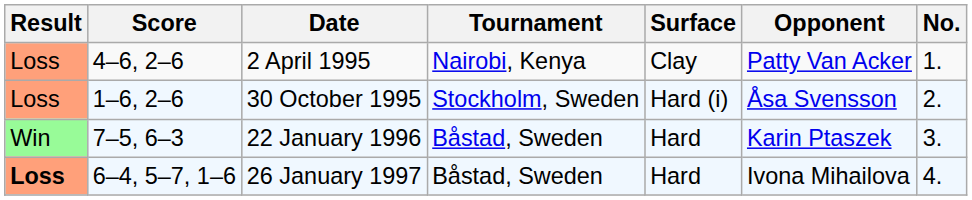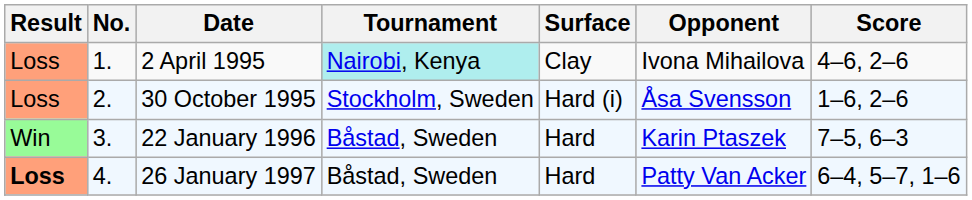columns swapped: No. <-> Score
2 April 1995 | Tournament: no background -> paleturquoise background
2 April 1995 | Opponent: Patty Van Acker -> Ivona Mihailova
26 January 1997 | Opponent: Ivona Mihailova -> Patty Van Acker
